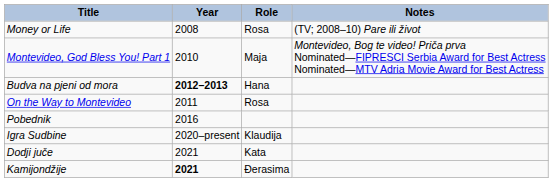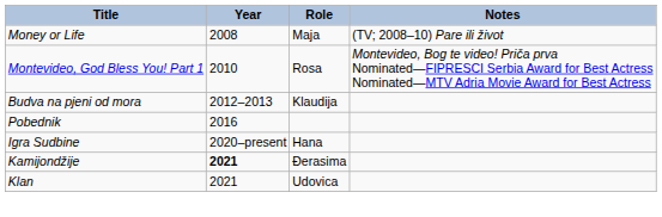Money or Life | Role: Rosa -> Maja
Montevideo, God Bless You! Part 1 | Role: Maja -> Rosa
Budva na pjeni od mora | Year: bold -> normal
Budva na pjeni od mora | Role: Hana -> Klaudija
- row: On the Way to Montevideo | 2011 | Rosa
Igra Sudbine | Role: Klaudija -> Hana
- row: Dodji juče | 2021 | Kata
+ row: Klan | 2021 | Udovica
